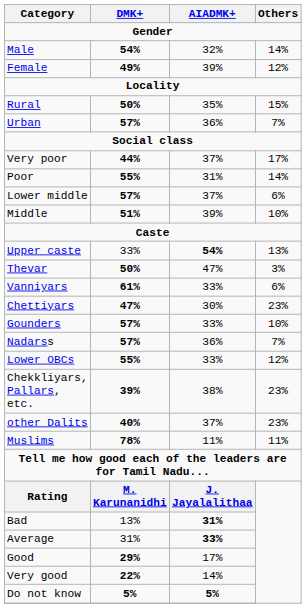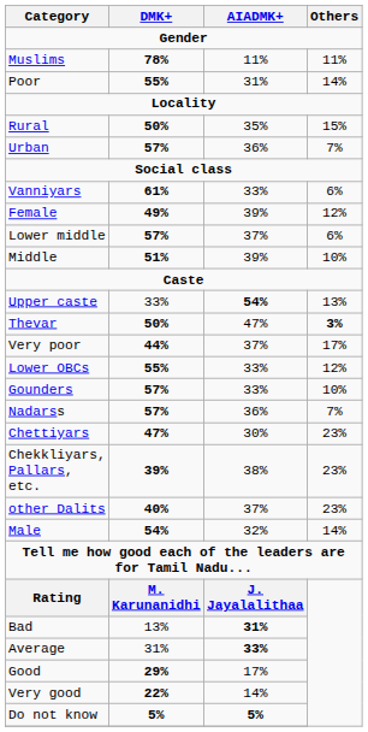rows swapped: Male <-> Muslims
rows swapped: Female <-> Poor
rows swapped: Very poor <-> Vanniyars
Thevar | Others: normal -> bold
rows swapped: Chettiyars <-> Lower OBCs
